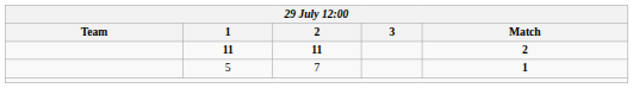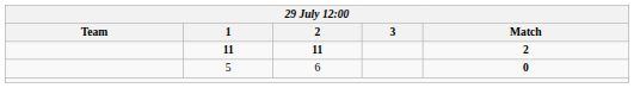5 | 2: 7 -> 6
5 | Match: 1 -> 0
